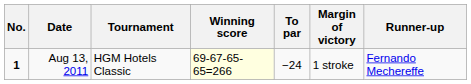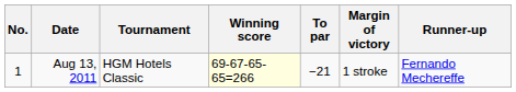Aug 13, 2011 | No.: bold -> normal
Aug 13, 2011 | To par: −24 -> −21
